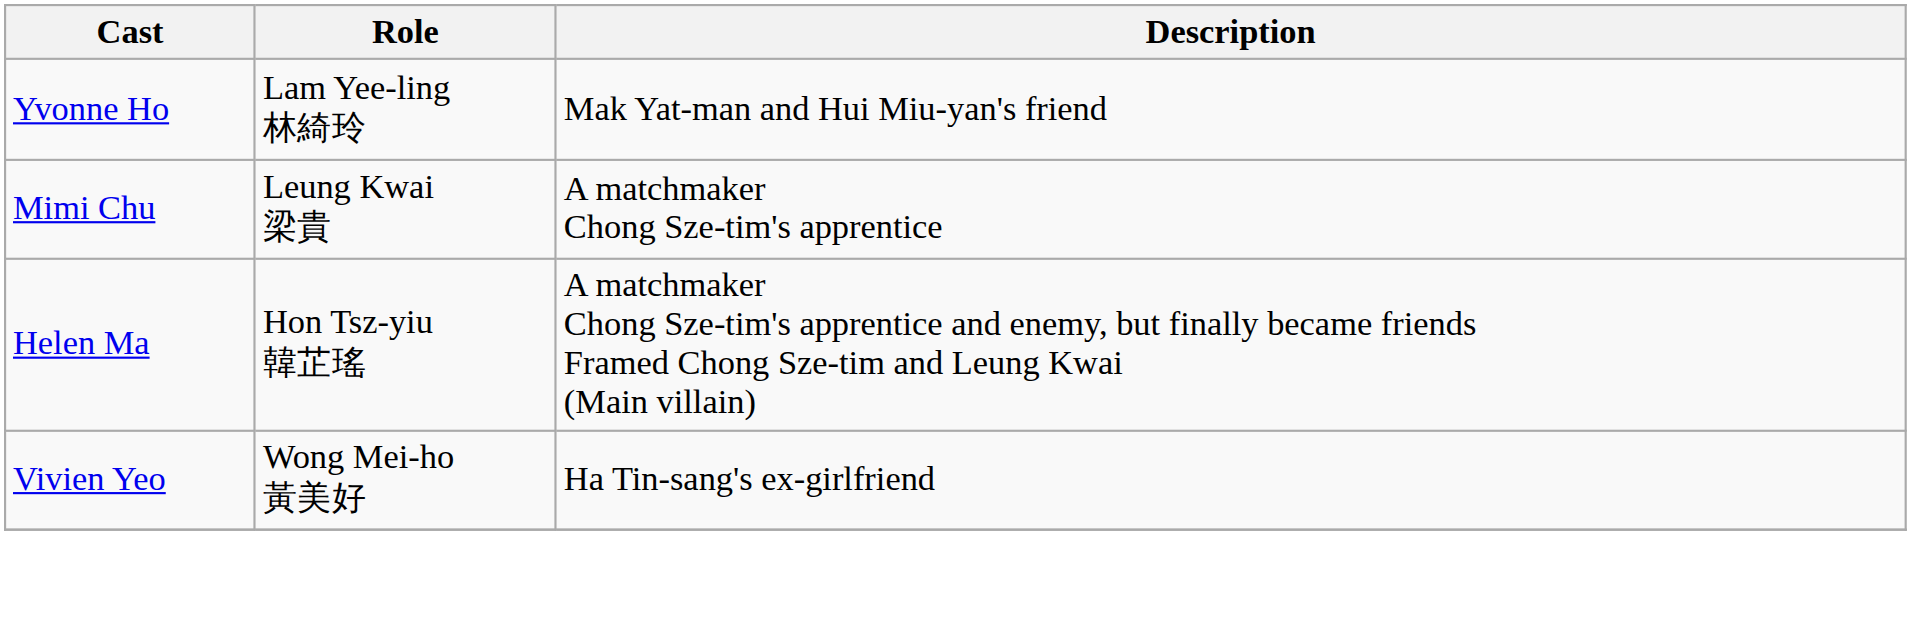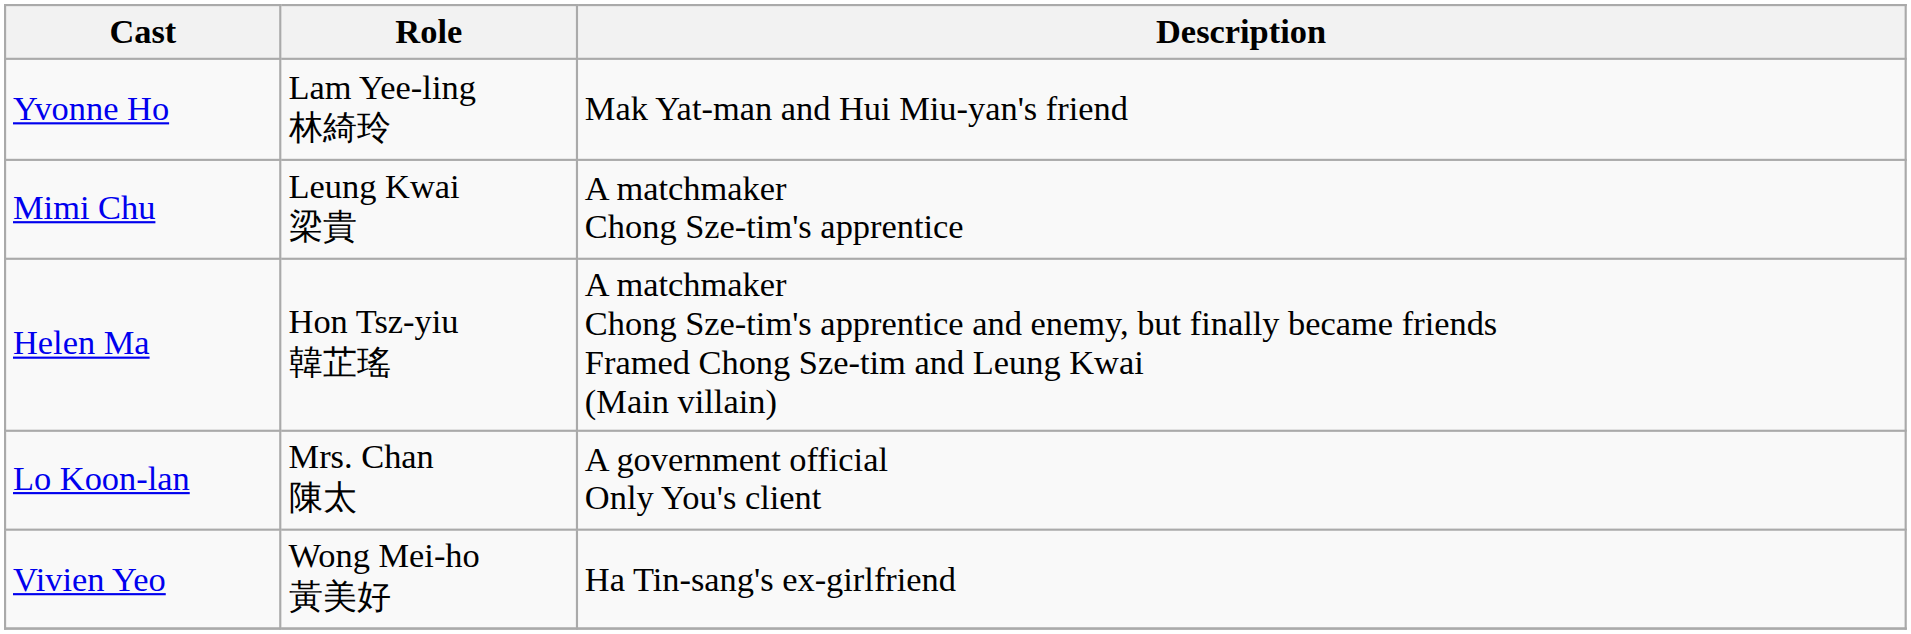+ row: Lo Koon-lan | Mrs. Chan 陳太 | A government official Only You's client
